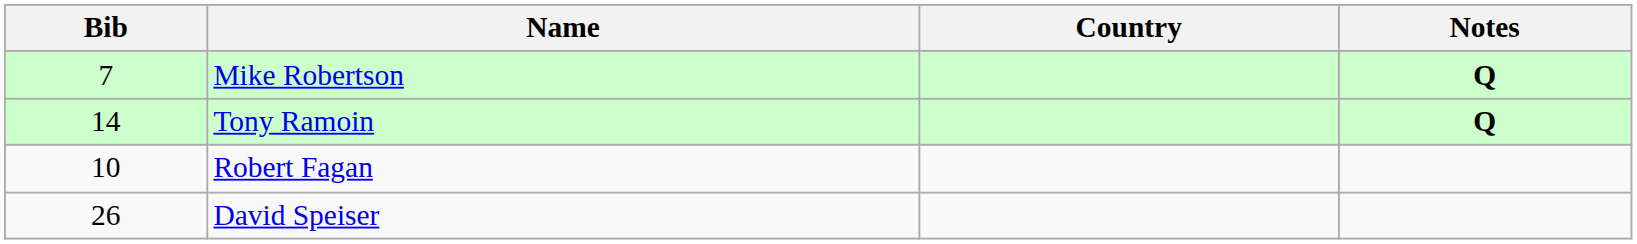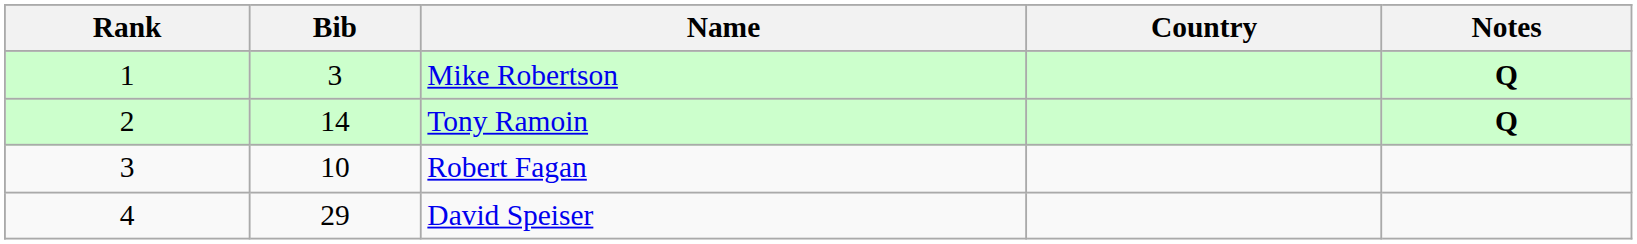+ column: Rank | 1 | 2 | 3 | 4
Mike Robertson | Bib: 7 -> 3
David Speiser | Bib: 26 -> 29
